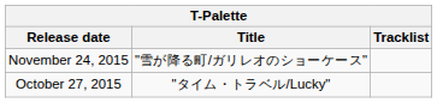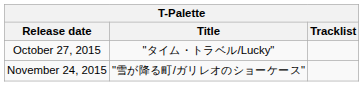rows swapped: October 27, 2015 <-> November 24, 2015
